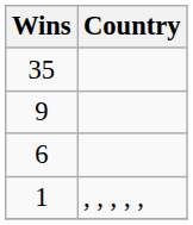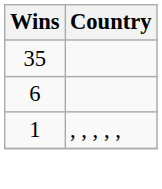- row: 9
